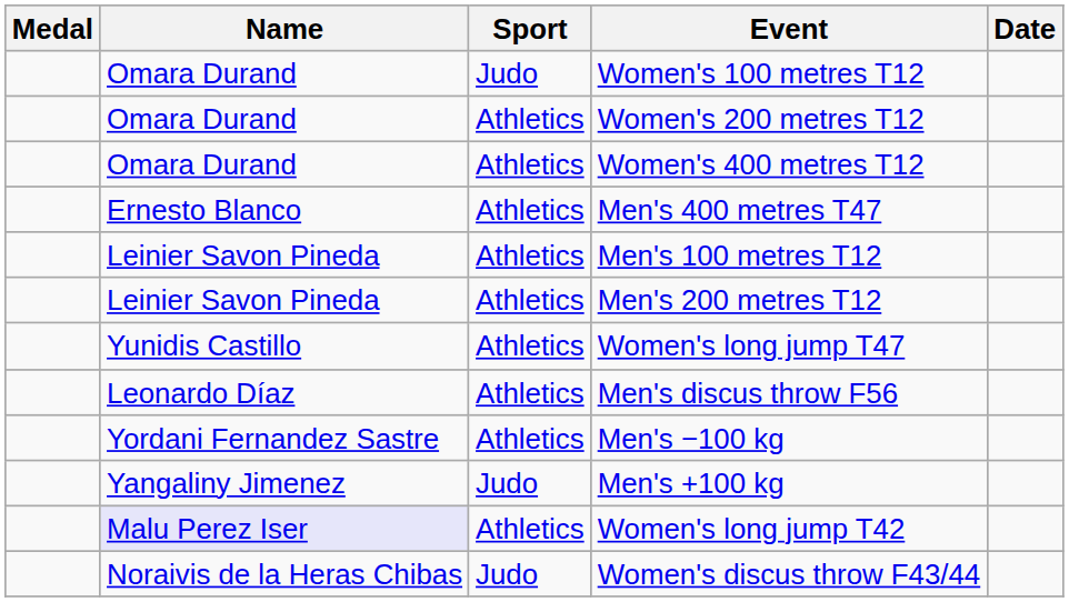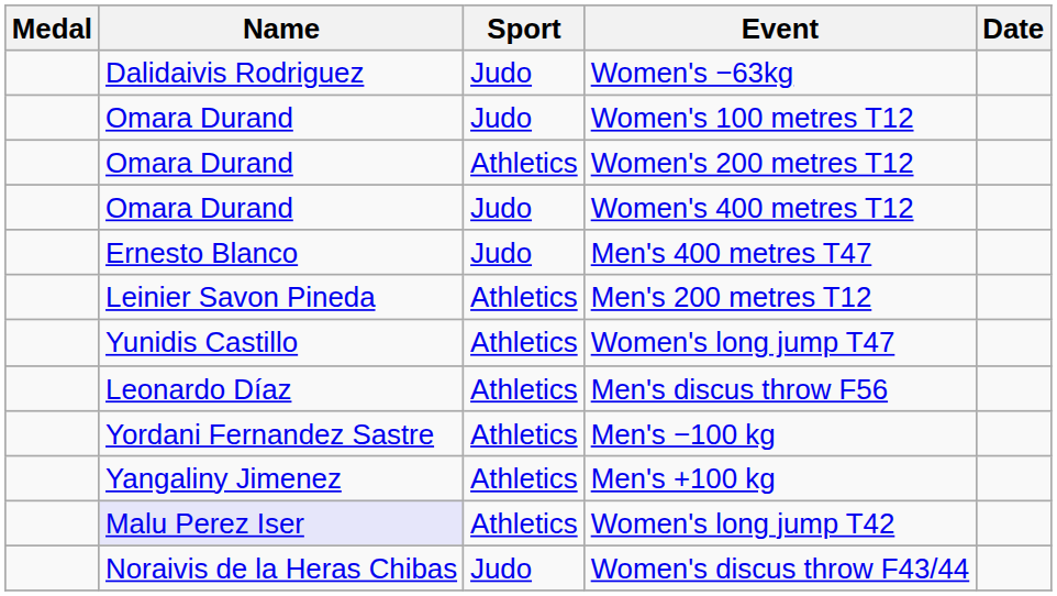+ row: Dalidaivis Rodriguez | Judo | Women's −63kg
Women's 400 metres T12 | Sport: Athletics -> Judo
Men's 400 metres T47 | Sport: Athletics -> Judo
- row: Leinier Savon Pineda | Athletics | Men's 100 metres T12
Men's +100 kg | Sport: Judo -> Athletics
